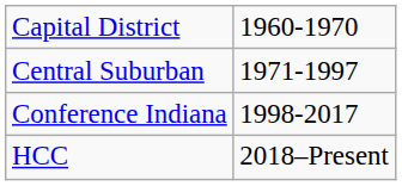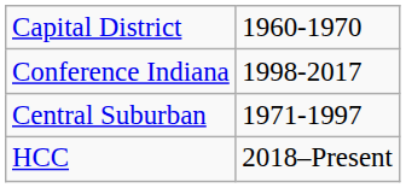rows swapped: Central Suburban <-> Conference Indiana
